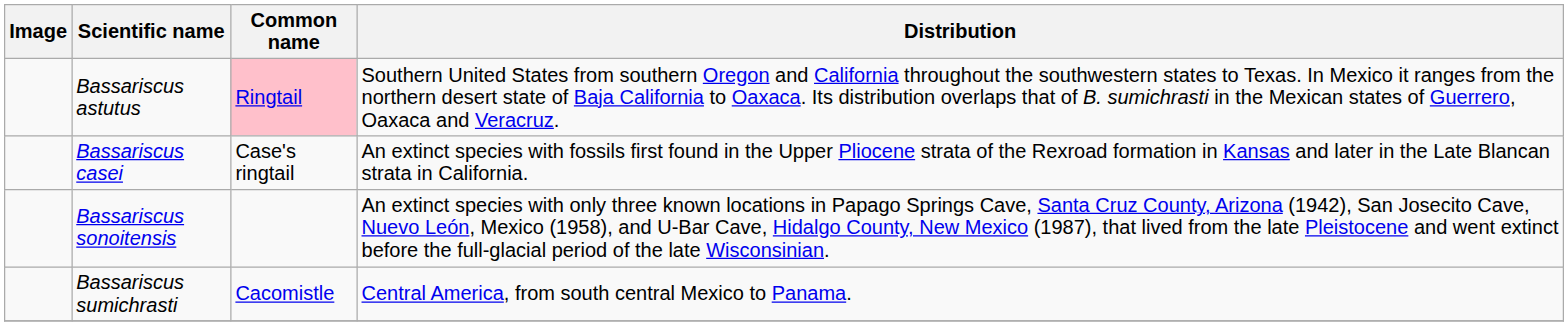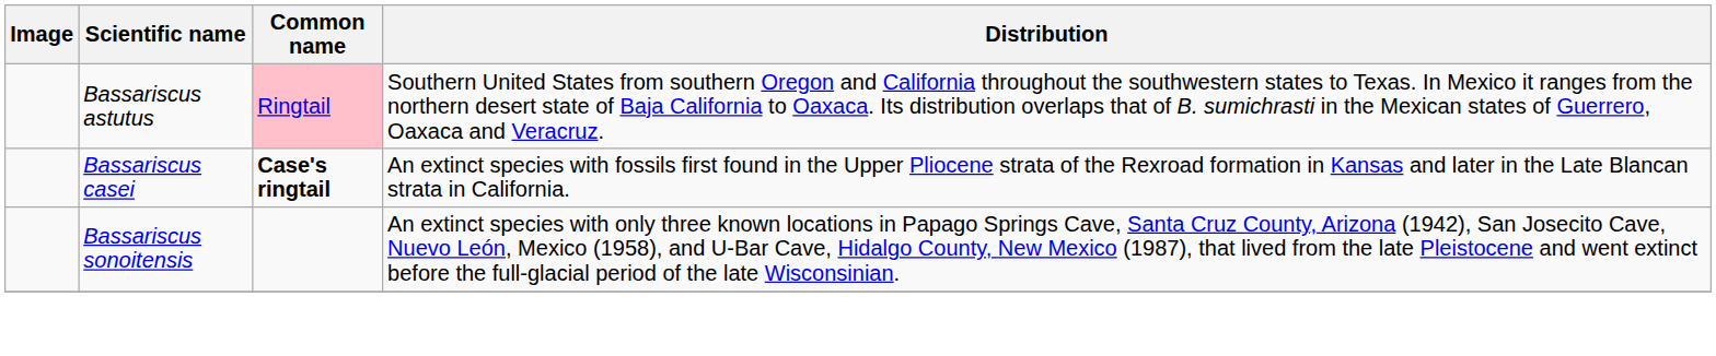Bassariscus casei | Common name: normal -> bold
- row: Bassariscus sumichrasti | Cacomistle | Central America, from south central Mexico to Panama.
